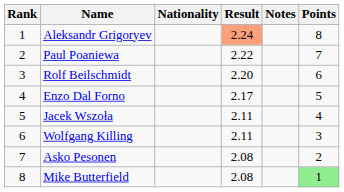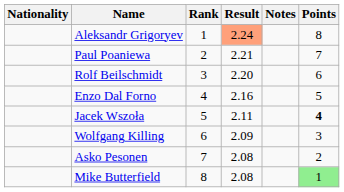columns swapped: Rank <-> Nationality
Paul Poaniewa | Result: 2.22 -> 2.21
Enzo Dal Forno | Result: 2.17 -> 2.16
Jacek Wszoła | Points: normal -> bold
Wolfgang Killing | Result: 2.11 -> 2.09
